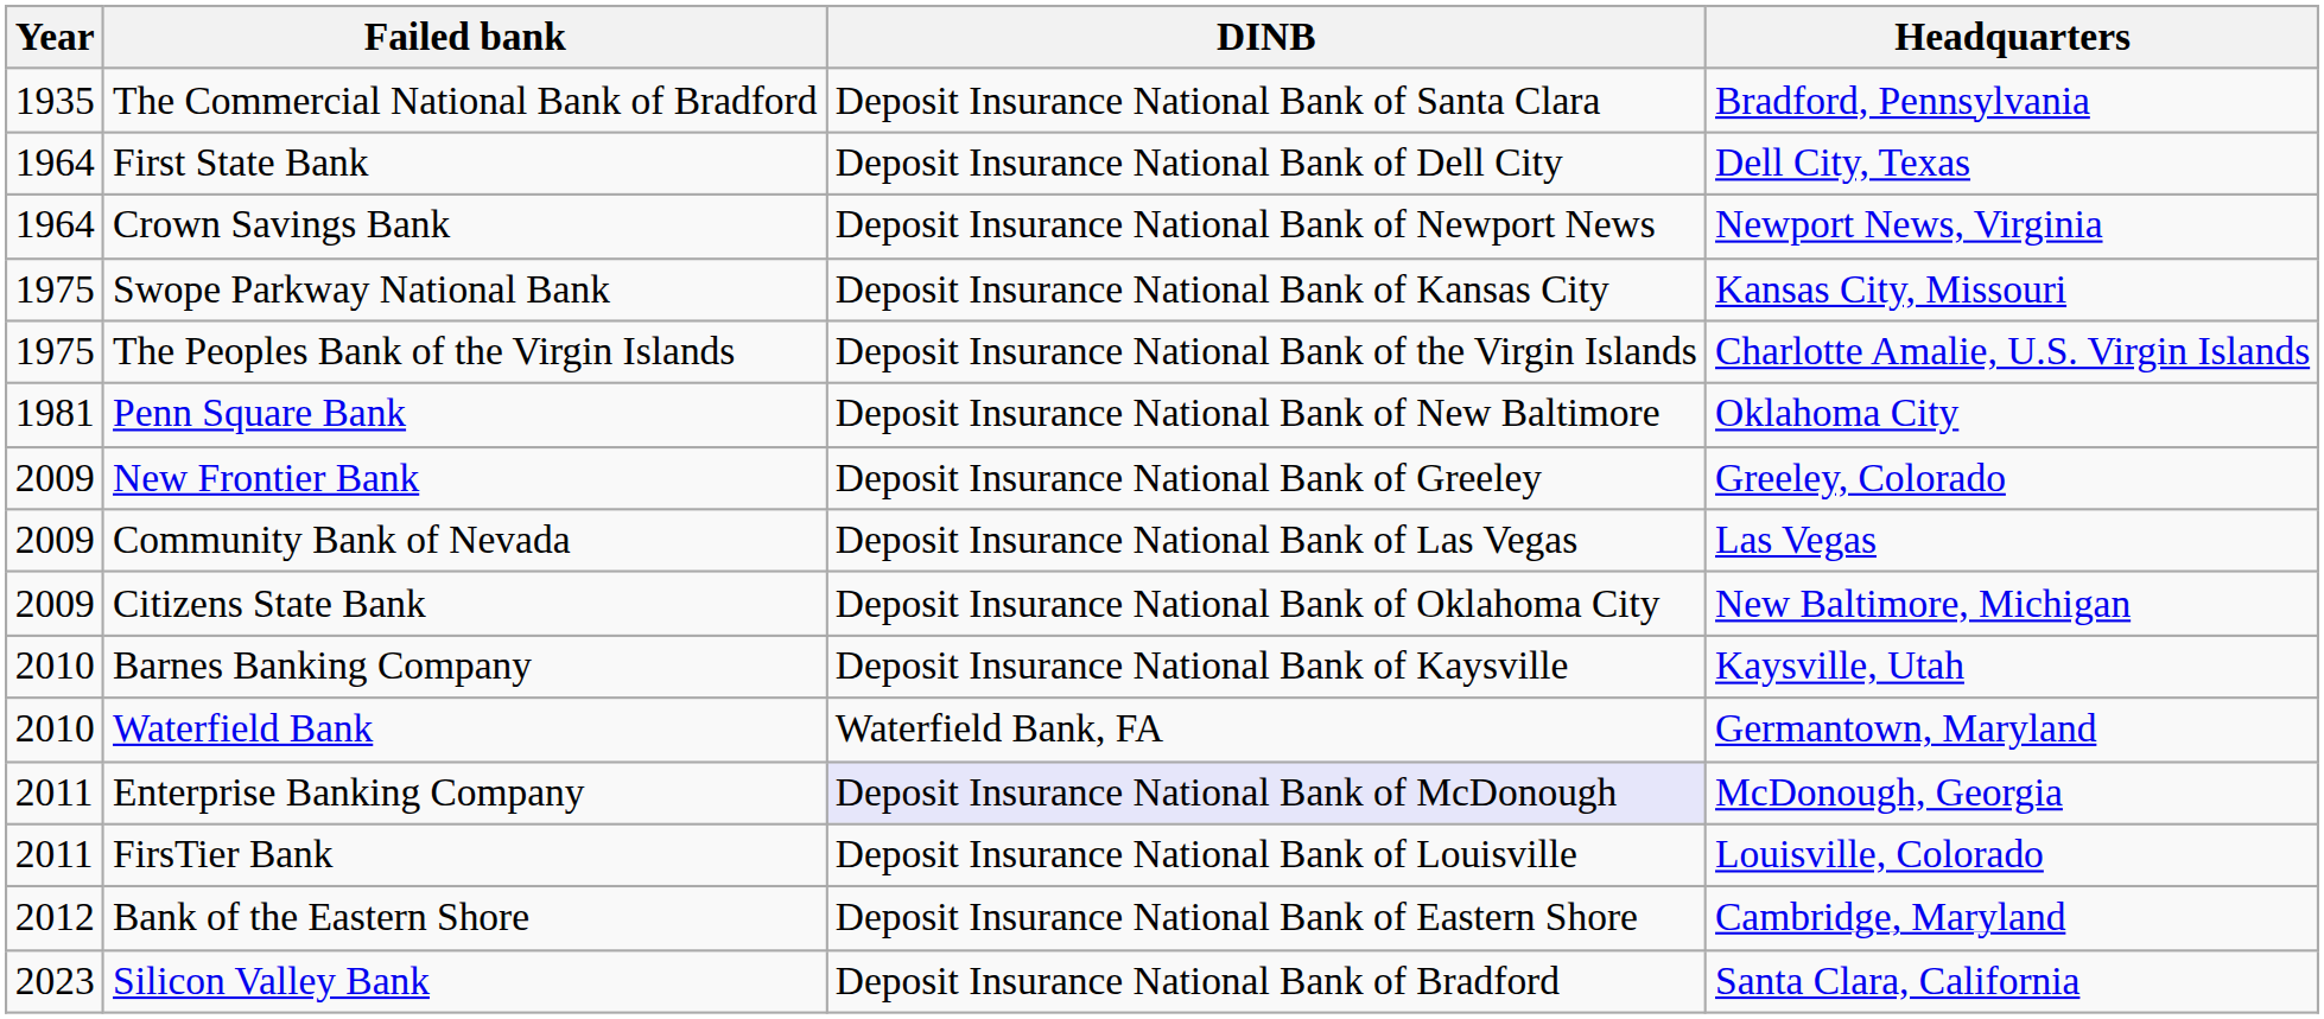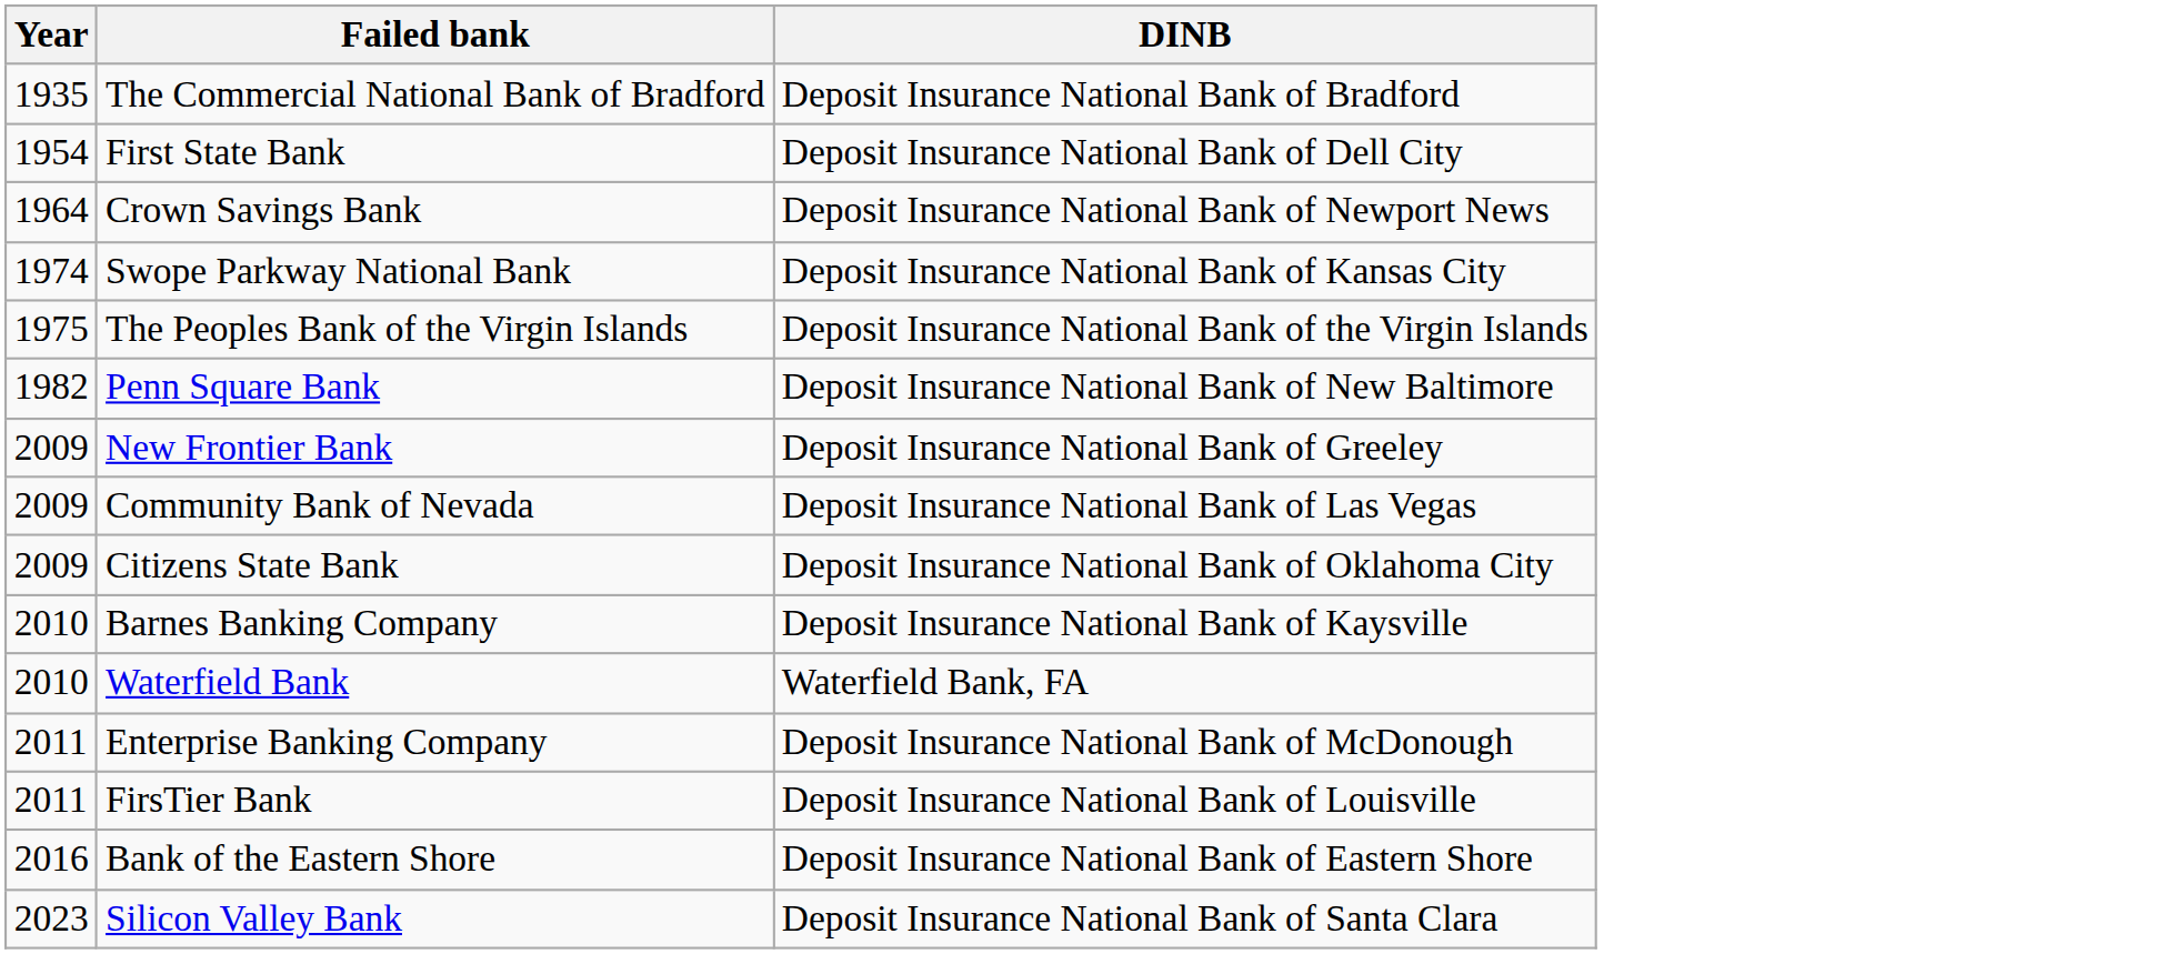- column: Headquarters | Bradford, Pennsylvania | Dell City, Texas | Newport News, Virginia | Kansas City, Missouri | Charlotte Amalie, U.S. Virgin Islands | Oklahoma City | Greeley, Colorado | Las Vegas | New Baltimore, Michigan | Kaysville, Utah | Germantown, Maryland | McDonough, Georgia | Louisville, Colorado | Cambridge, Maryland | Santa Clara, California
The Commercial National Bank of Bradford | DINB: Deposit Insurance National Bank of Santa Clara -> Deposit Insurance National Bank of Bradford
First State Bank | Year: 1964 -> 1954
Swope Parkway National Bank | Year: 1975 -> 1974
Penn Square Bank | Year: 1981 -> 1982
Enterprise Banking Company | DINB: lavender background -> no background
Bank of the Eastern Shore | Year: 2012 -> 2016
Silicon Valley Bank | DINB: Deposit Insurance National Bank of Bradford -> Deposit Insurance National Bank of Santa Clara
